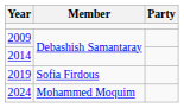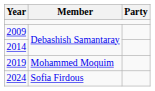2019 | Member: Sofia Firdous -> Mohammed Moquim
2024 | Member: Mohammed Moquim -> Sofia Firdous
